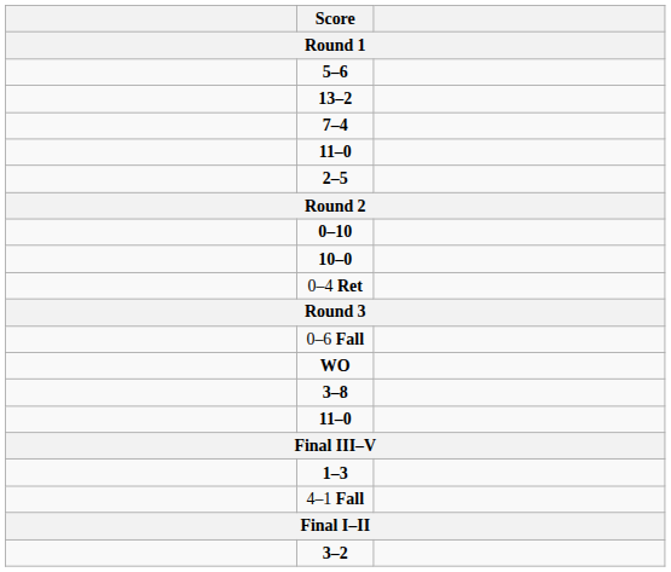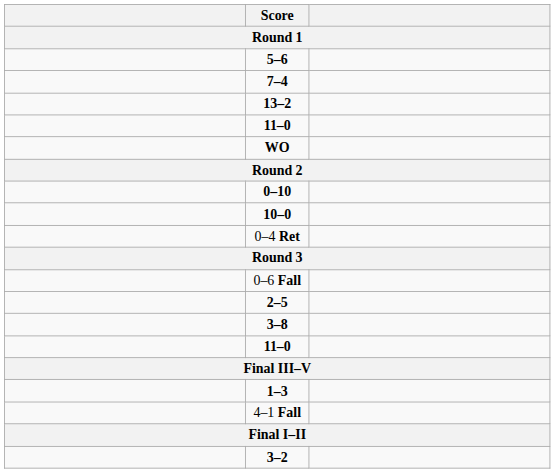rows swapped: 7–4 <-> 13–2
rows swapped: 2–5 <-> WO
